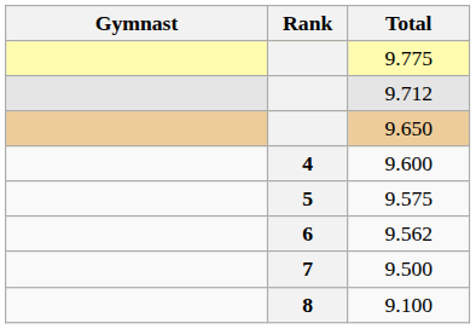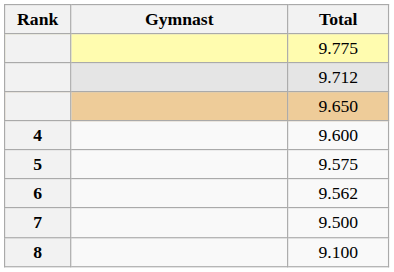columns swapped: Rank <-> Gymnast
